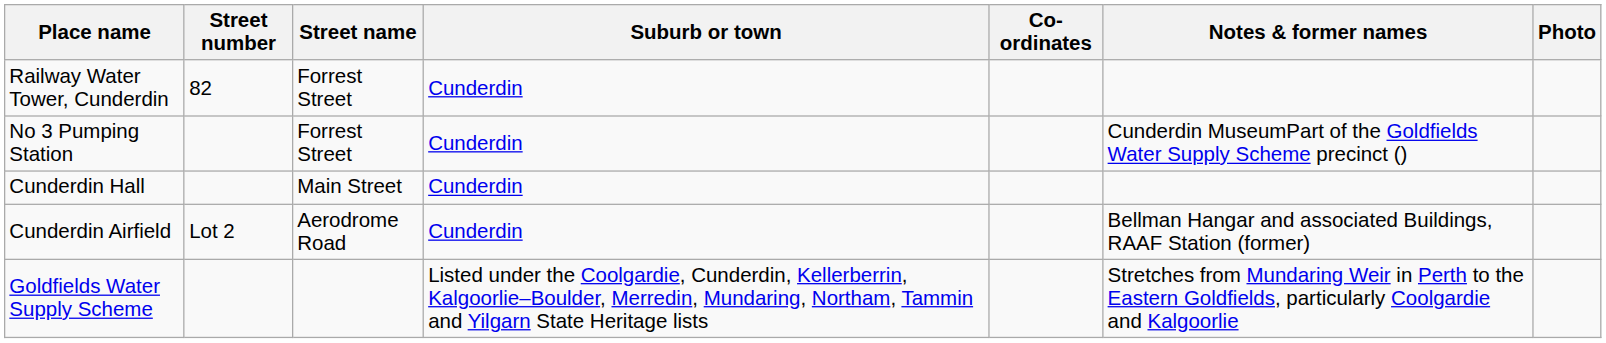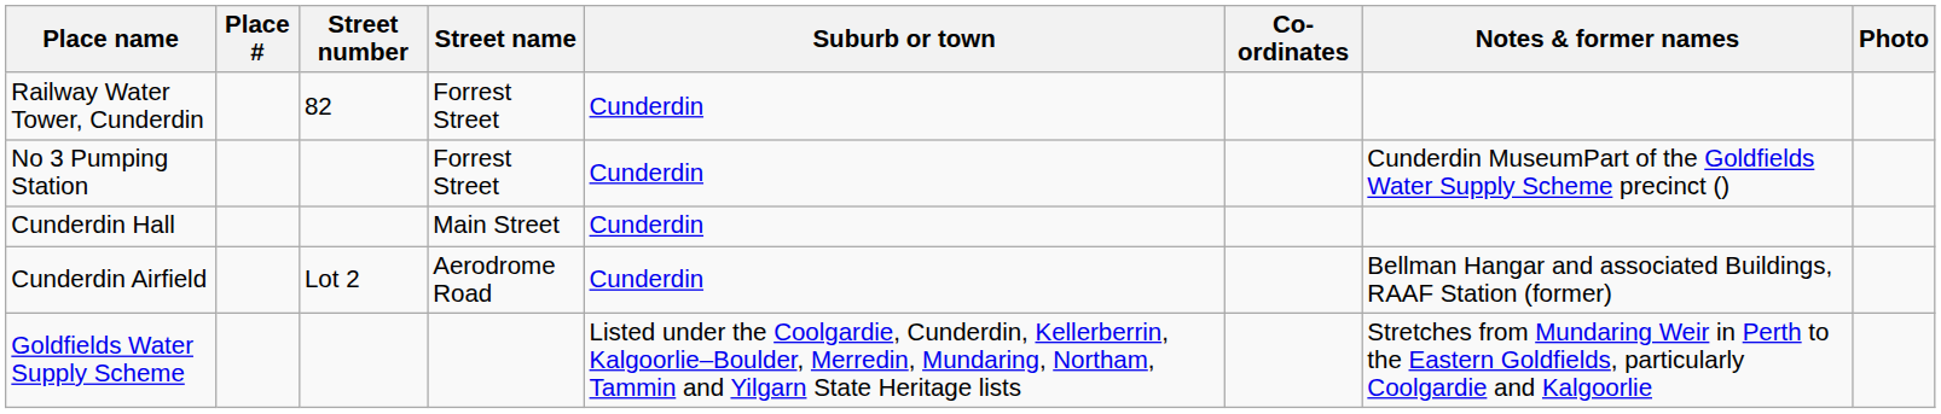+ column: Place #
